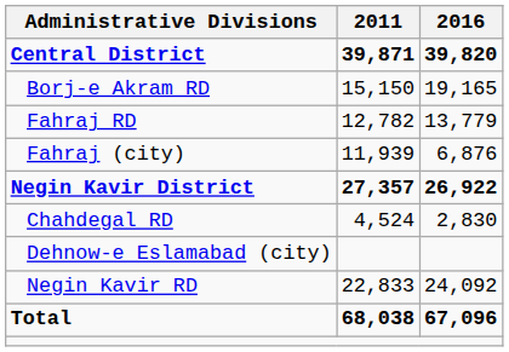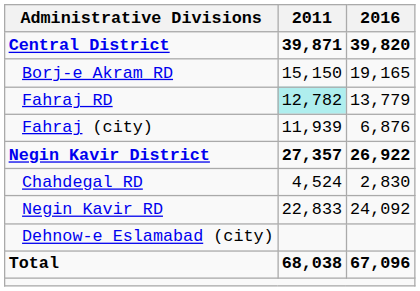Fahraj RD | 2011: no background -> paleturquoise background
rows swapped: Negin Kavir RD <-> Dehnow-e Eslamabad (city)
